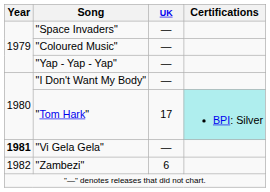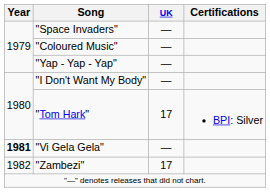"Tom Hark" | Certifications: paleturquoise background -> no background
"Zambezi" | UK: 6 -> 17
